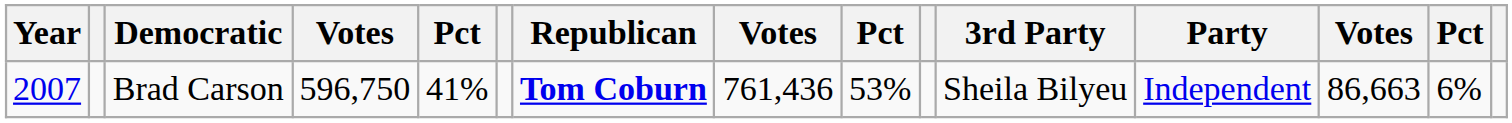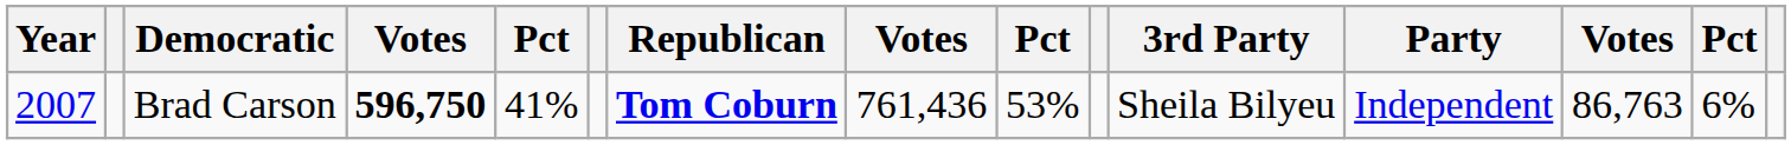Brad Carson | column 4: normal -> bold
Brad Carson | column 13: 86,663 -> 86,763
